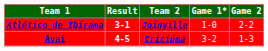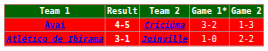rows swapped: Avaí <-> Atlético de Ibirama
